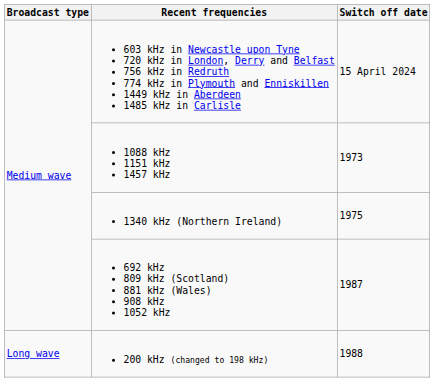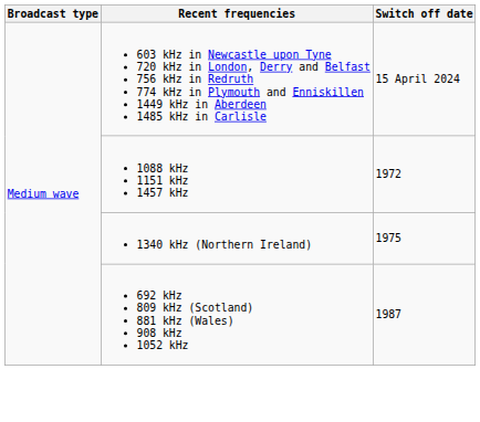1088 kHz 1151 kHz 1457 kHz | Switch off date: 1973 -> 1972
- row: Long wave | 200 kHz (changed to 198 kHz) | 1988
